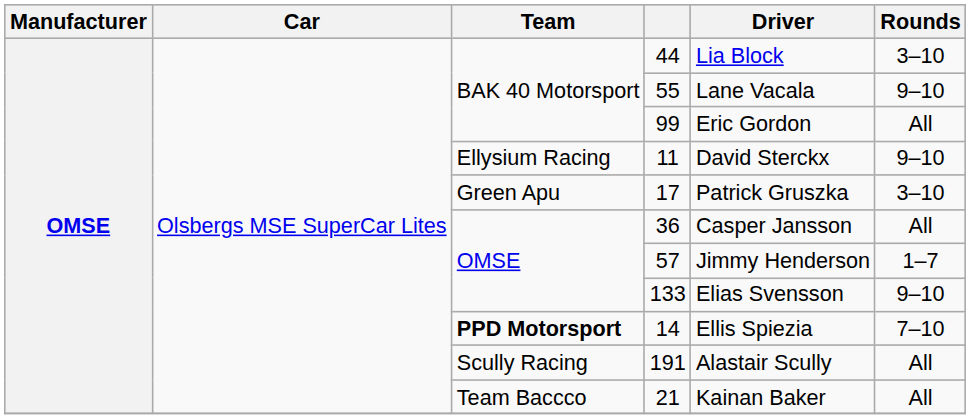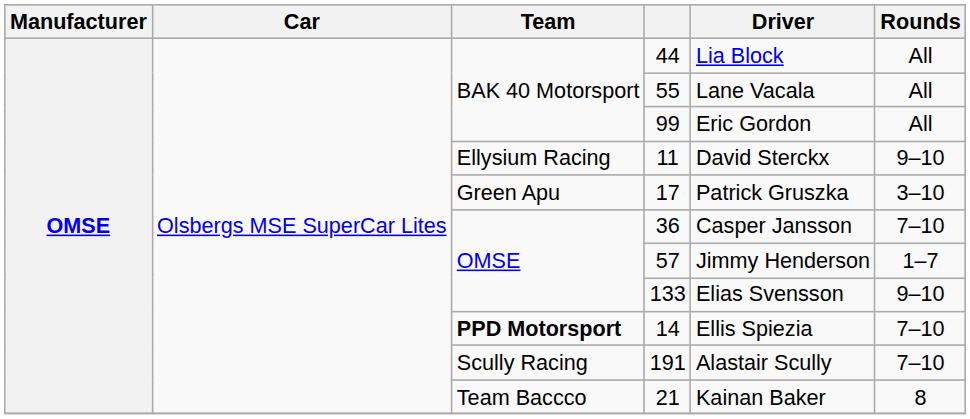44 | Rounds: 3–10 -> All
55 | Rounds: 9–10 -> All
36 | Rounds: All -> 7–10
191 | Rounds: All -> 7–10
21 | Rounds: All -> 8
